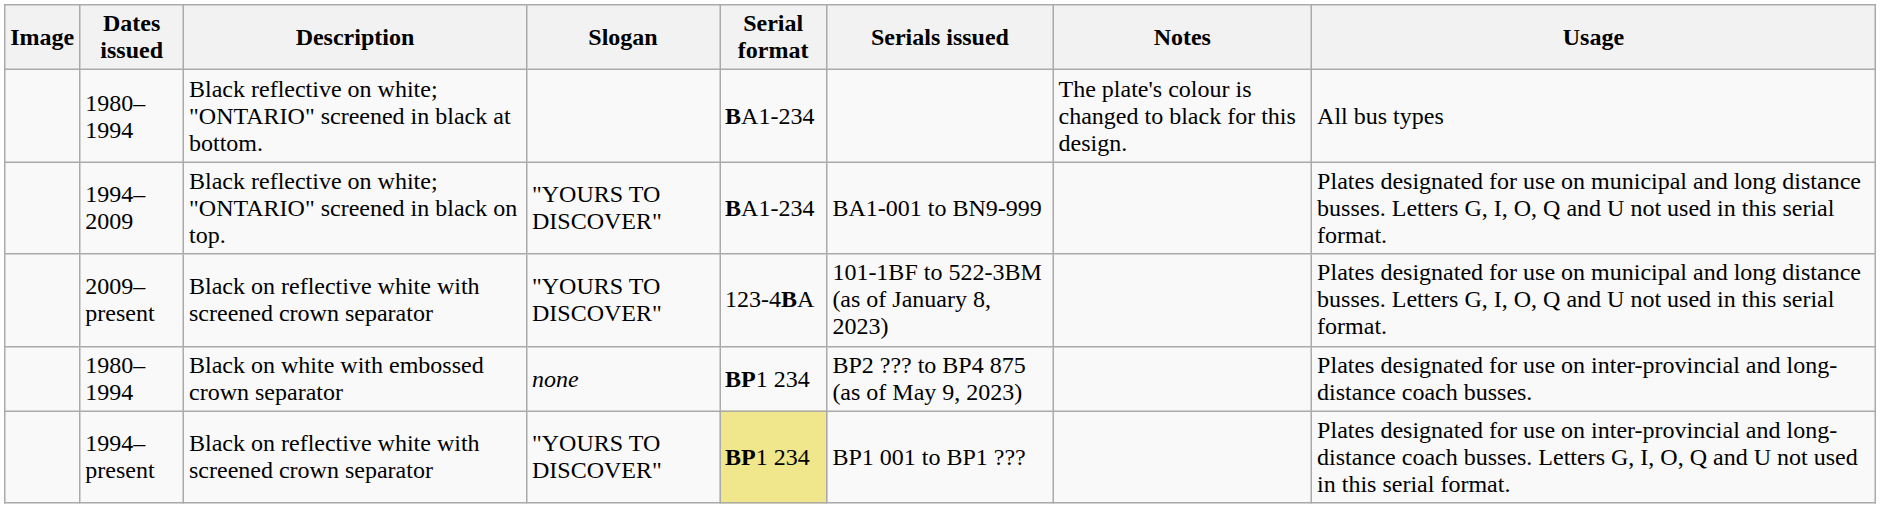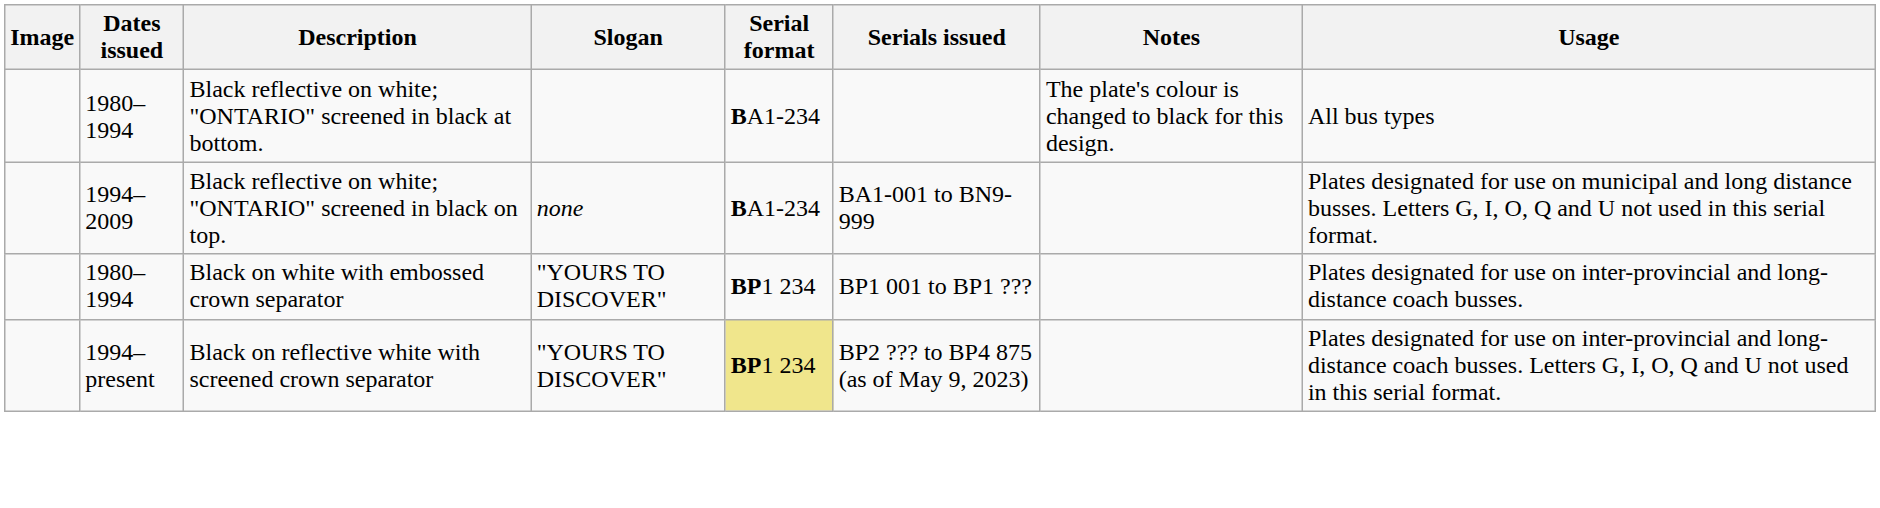1994–2009 | Slogan: "YOURS TO DISCOVER" -> none
- row: 2009–present | Black on reflective white with screened crown separator | "YOURS TO DISCOVER" | 123-4BA | 101-1BF to 522-3BM (as of January 8, 2023) | Plates designated for use on municipal and long distance busses. Letters G, I, O, Q and U not used in this serial format.
1980–1994 / Black on white with embossed crown separator | Slogan: none -> "YOURS TO DISCOVER"
1980–1994 / Black on white with embossed crown separator | Serials issued: BP2 ??? to BP4 875 (as of May 9, 2023) -> BP1 001 to BP1 ???
1994–present | Serials issued: BP1 001 to BP1 ??? -> BP2 ??? to BP4 875 (as of May 9, 2023)
